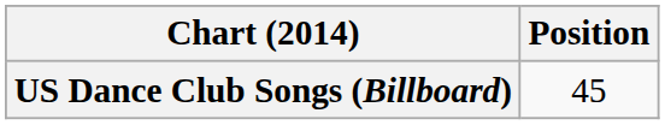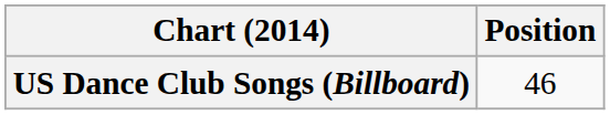US Dance Club Songs (Billboard) | Position: 45 -> 46
